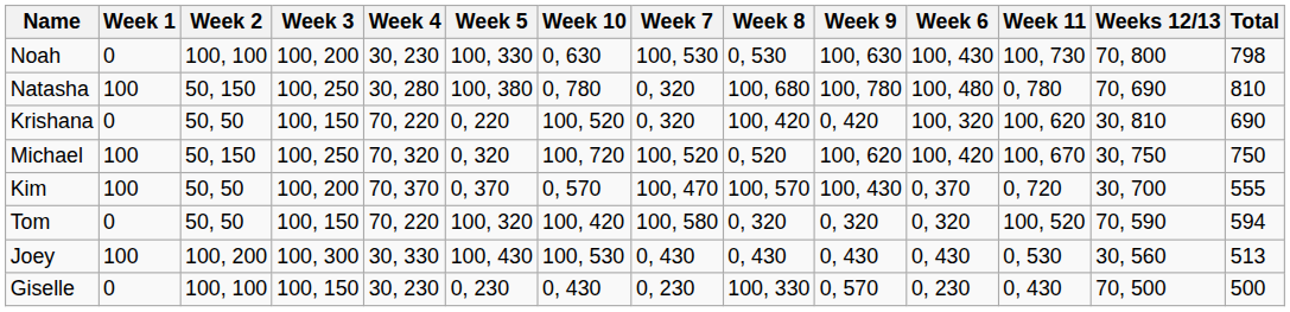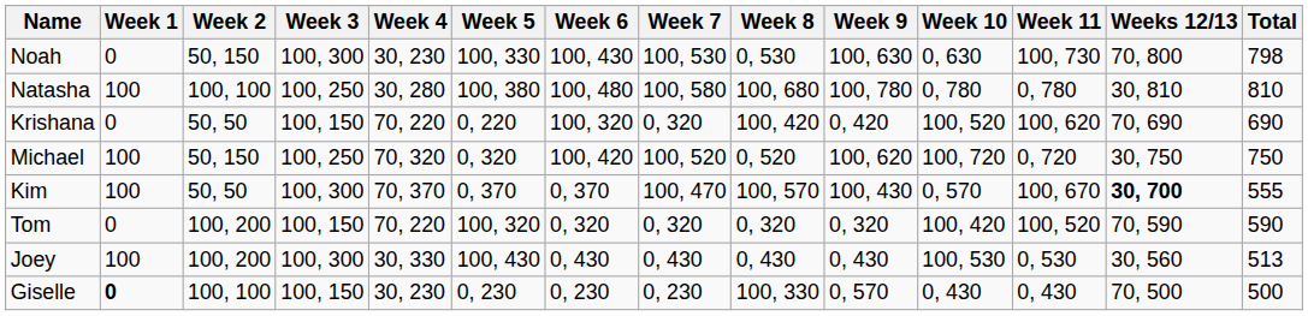columns swapped: Week 6 <-> Week 10
Noah | Week 2: 100, 100 -> 50, 150
Noah | Week 3: 100, 200 -> 100, 300
Natasha | Week 2: 50, 150 -> 100, 100
Natasha | Week 7: 0, 320 -> 100, 580
Natasha | Weeks 12/13: 70, 690 -> 30, 810
Krishana | Weeks 12/13: 30, 810 -> 70, 690
Michael | Week 11: 100, 670 -> 0, 720
Kim | Week 3: 100, 200 -> 100, 300
Kim | Week 11: 0, 720 -> 100, 670
Kim | Weeks 12/13: normal -> bold
Tom | Week 2: 50, 50 -> 100, 200
Tom | Week 7: 100, 580 -> 0, 320
Tom | Total: 594 -> 590
Giselle | Week 1: normal -> bold
